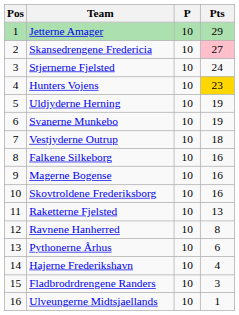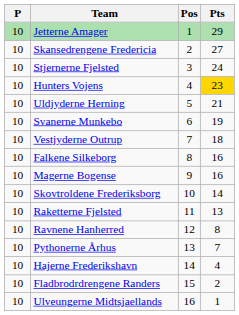columns swapped: Pos <-> P
Skansedrengene Fredericia | Pts: pink background -> no background
Uldjyderne Herning | Pts: 19 -> 21
Skovtroldene Frederiksborg | Pts: 16 -> 14
Pythonerne Århus | Pts: 6 -> 7
Fladbrodrdrengene Randers | Pts: 3 -> 2
